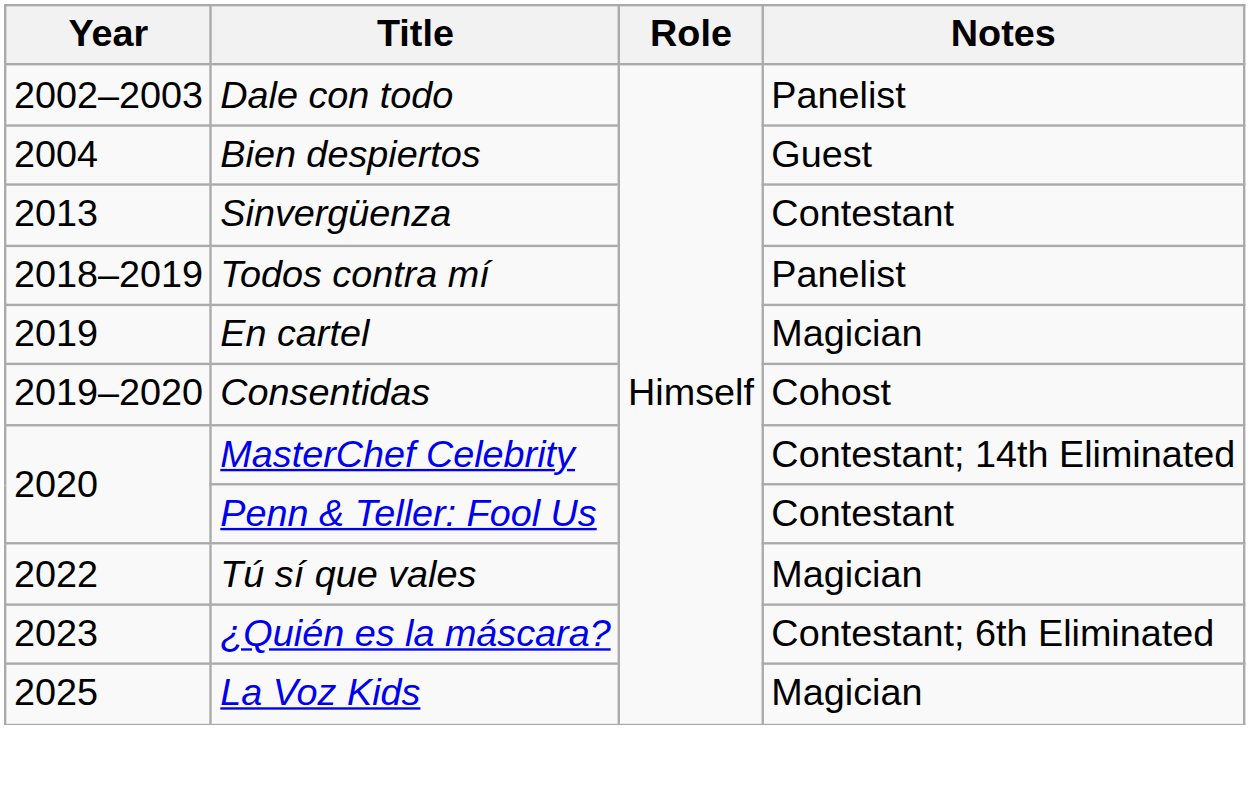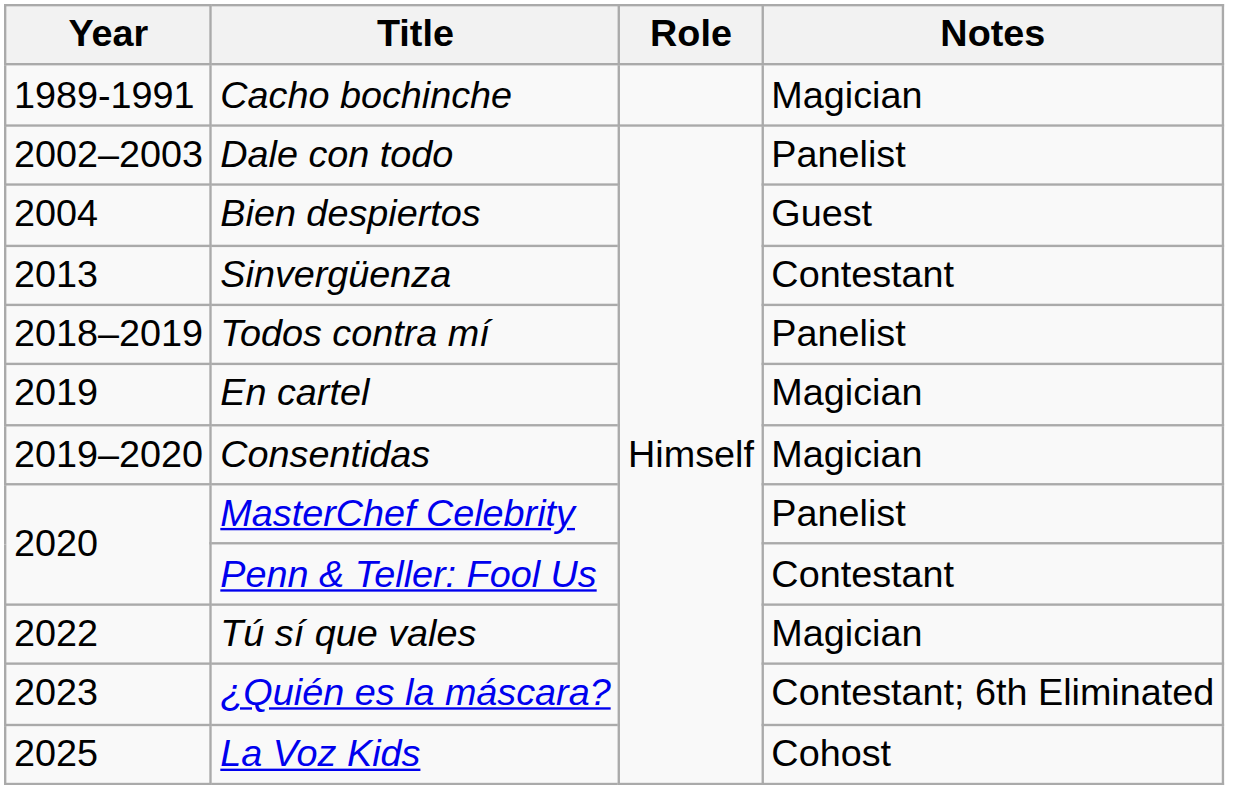+ row: 1989-1991 | Cacho bochinche | Magician
Consentidas | Notes: Cohost -> Magician
MasterChef Celebrity | Notes: Contestant; 14th Eliminated -> Panelist
La Voz Kids | Notes: Magician -> Cohost
